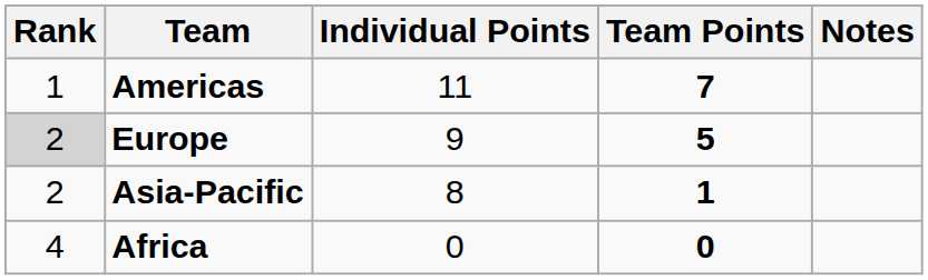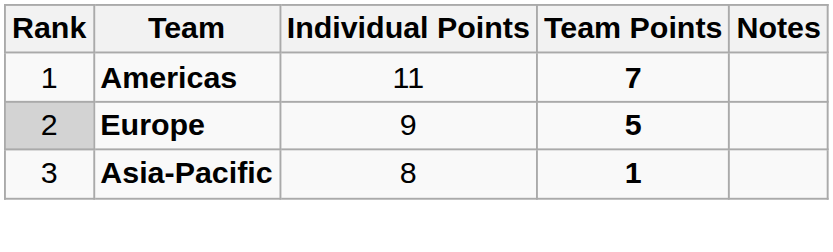Asia-Pacific | Rank: 2 -> 3
- row: 4 | Africa | 0 | 0
